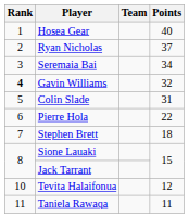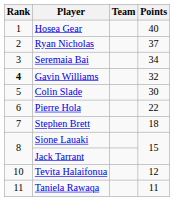Colin Slade | Points: 31 -> 30
